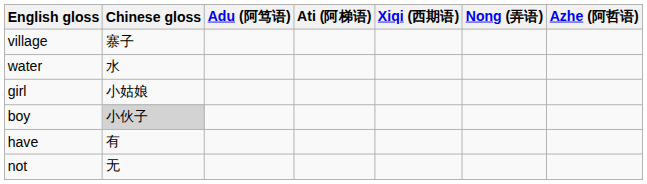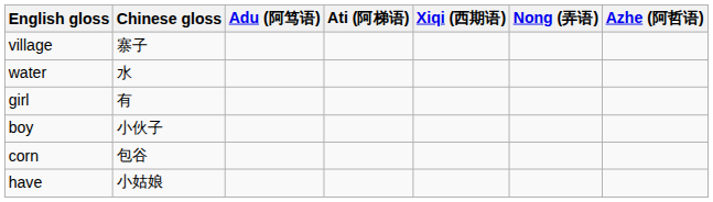girl | Chinese gloss: 小姑娘 -> 有
boy | Chinese gloss: lightgrey background -> no background
+ row: corn | 包谷
have | Chinese gloss: 有 -> 小姑娘
- row: not | 无
